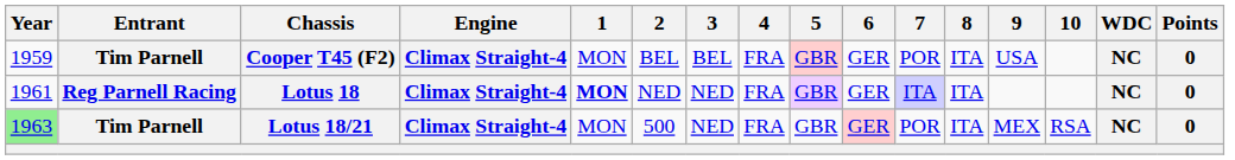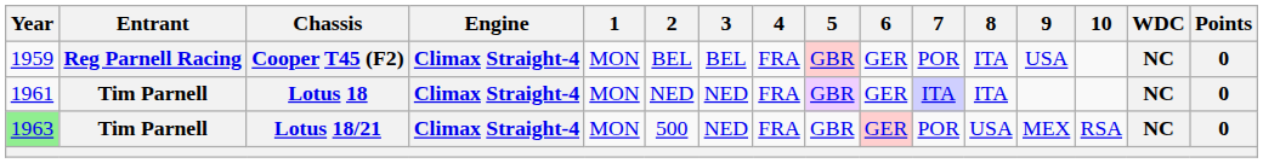Cooper T45 (F2) | Entrant: Tim Parnell -> Reg Parnell Racing
Lotus 18 | Entrant: Reg Parnell Racing -> Tim Parnell
Lotus 18 | 1: bold -> normal
Lotus 18/21 | 8: ITA -> USA
